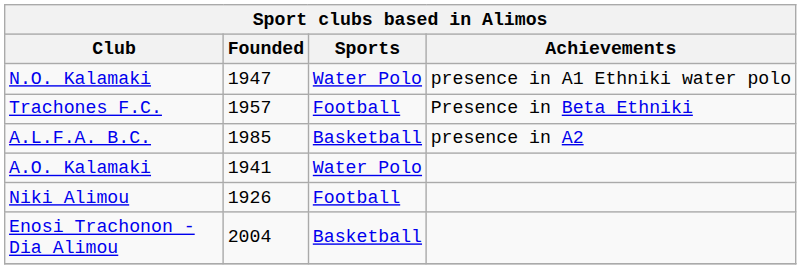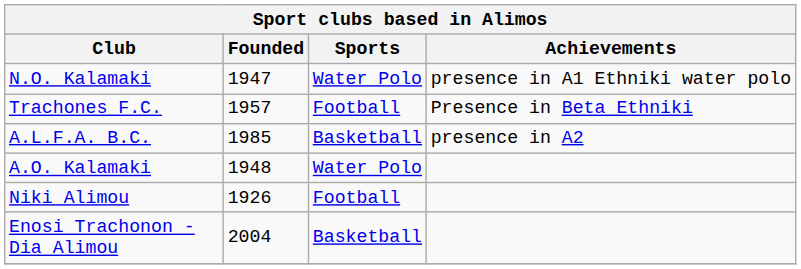A.O. Kalamaki | Founded: 1941 -> 1948
